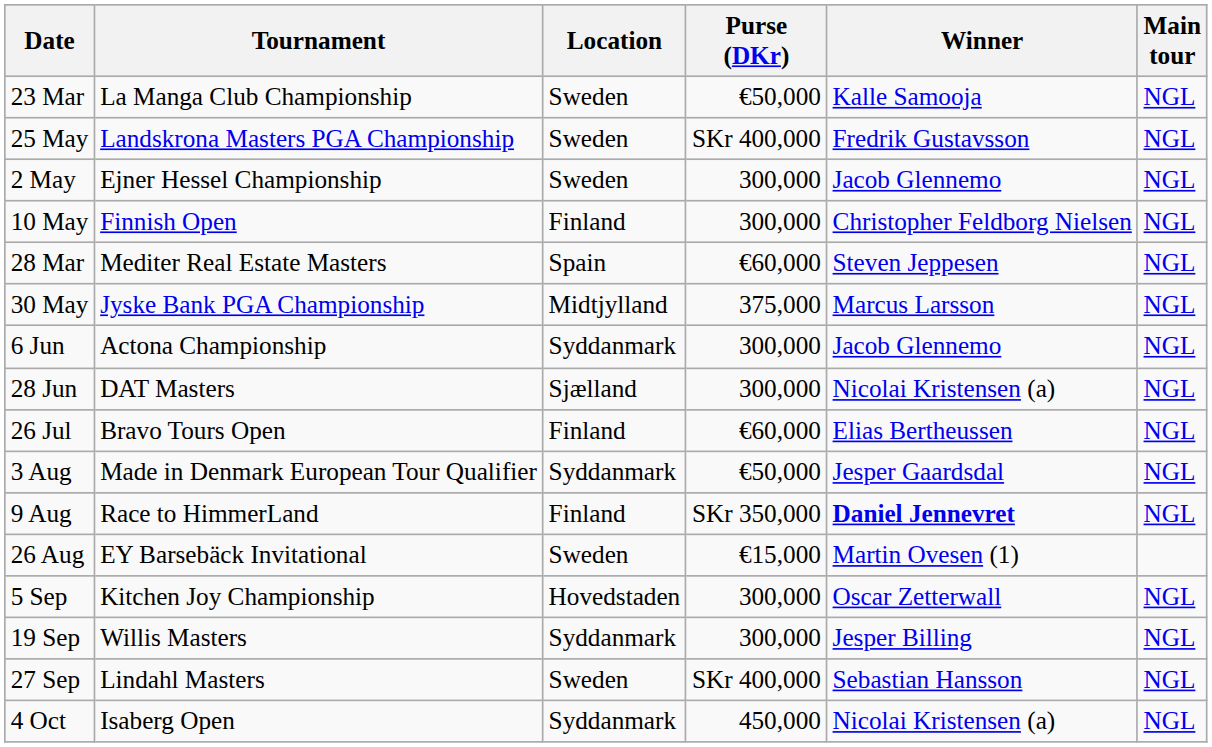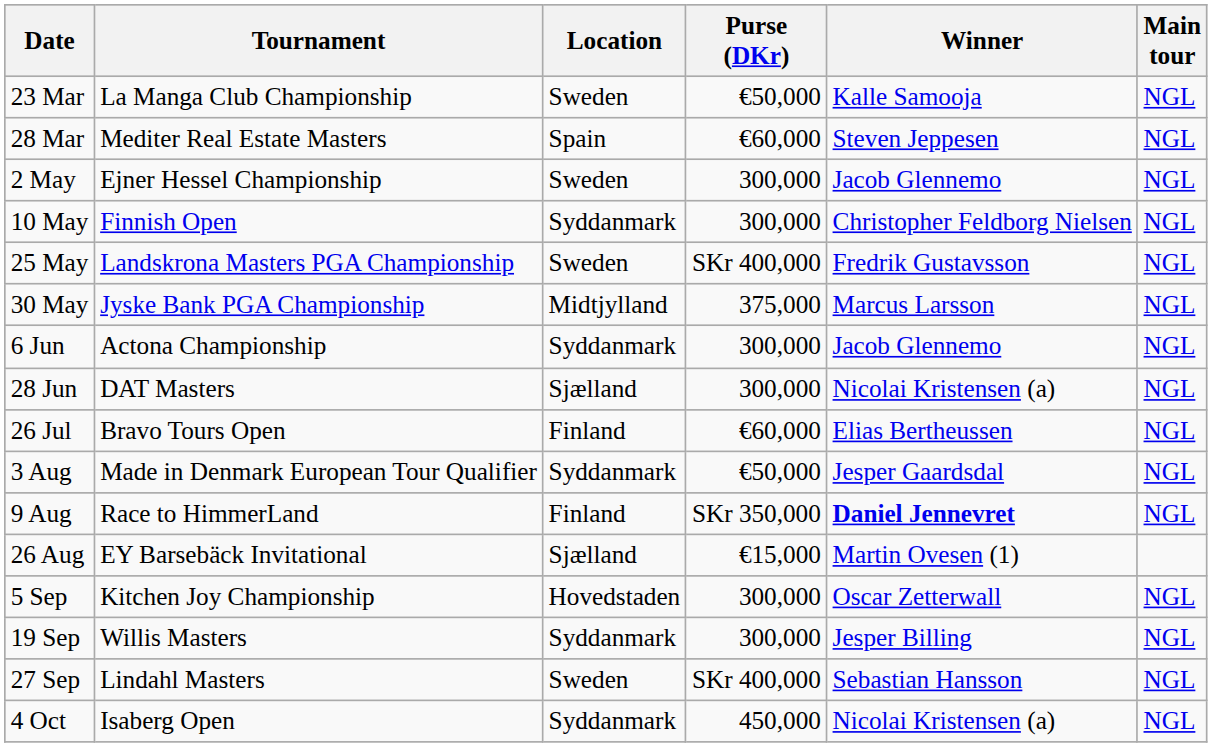rows swapped: 28 Mar <-> 25 May
10 May | Location: Finland -> Syddanmark
26 Aug | Location: Sweden -> Sjælland
